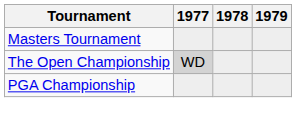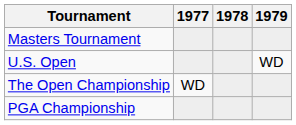+ row: U.S. Open | WD
The Open Championship | 1977: lightgrey background -> no background
